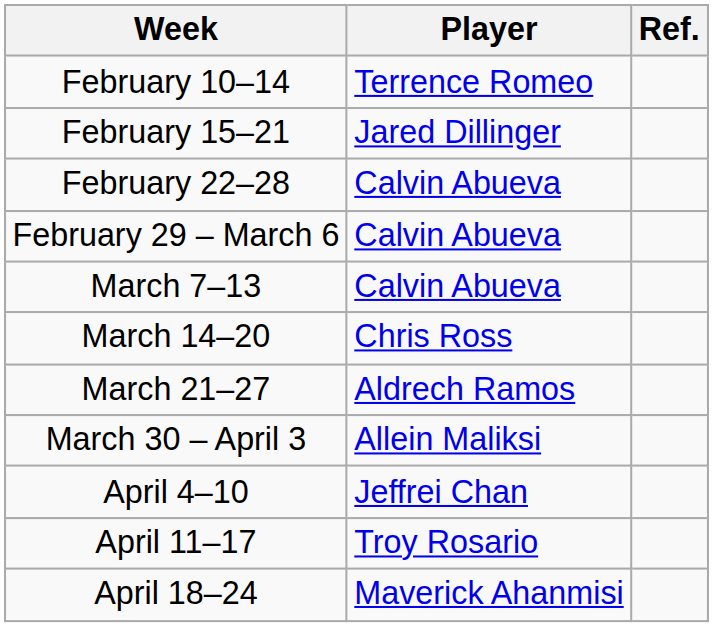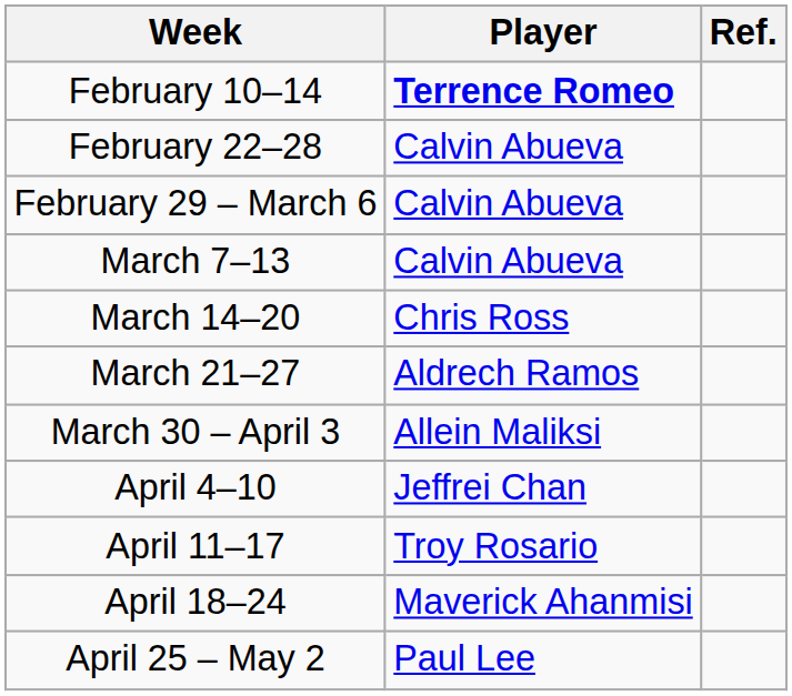February 10–14 | Player: normal -> bold
- row: February 15–21 | Jared Dillinger
+ row: April 25 – May 2 | Paul Lee
